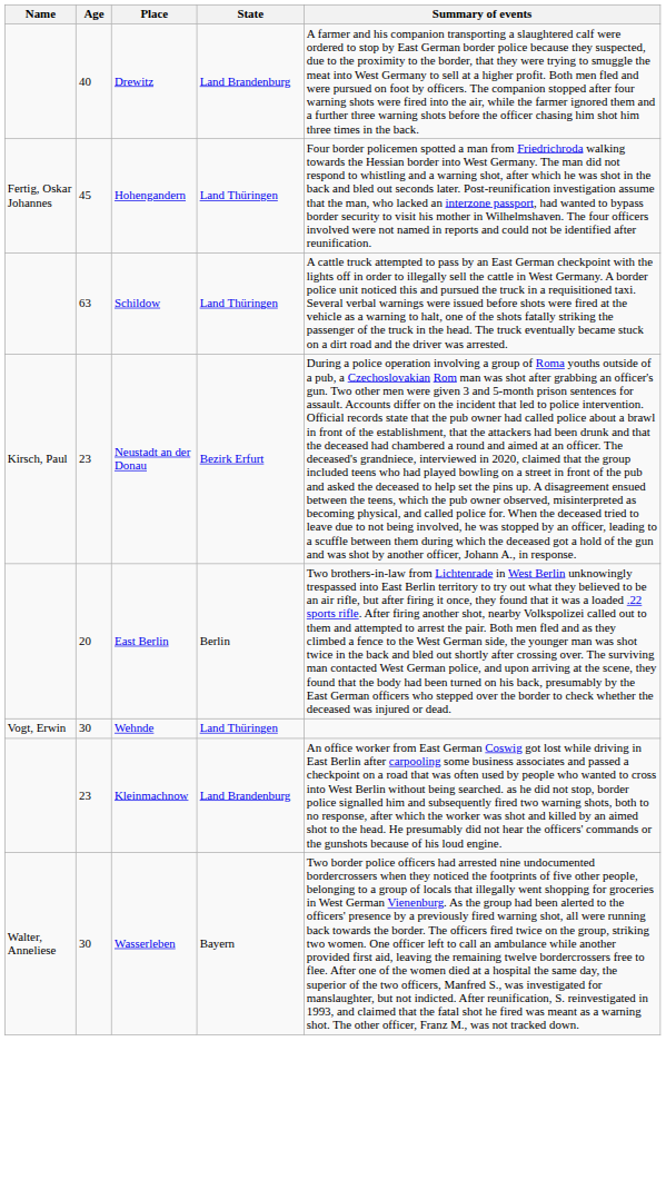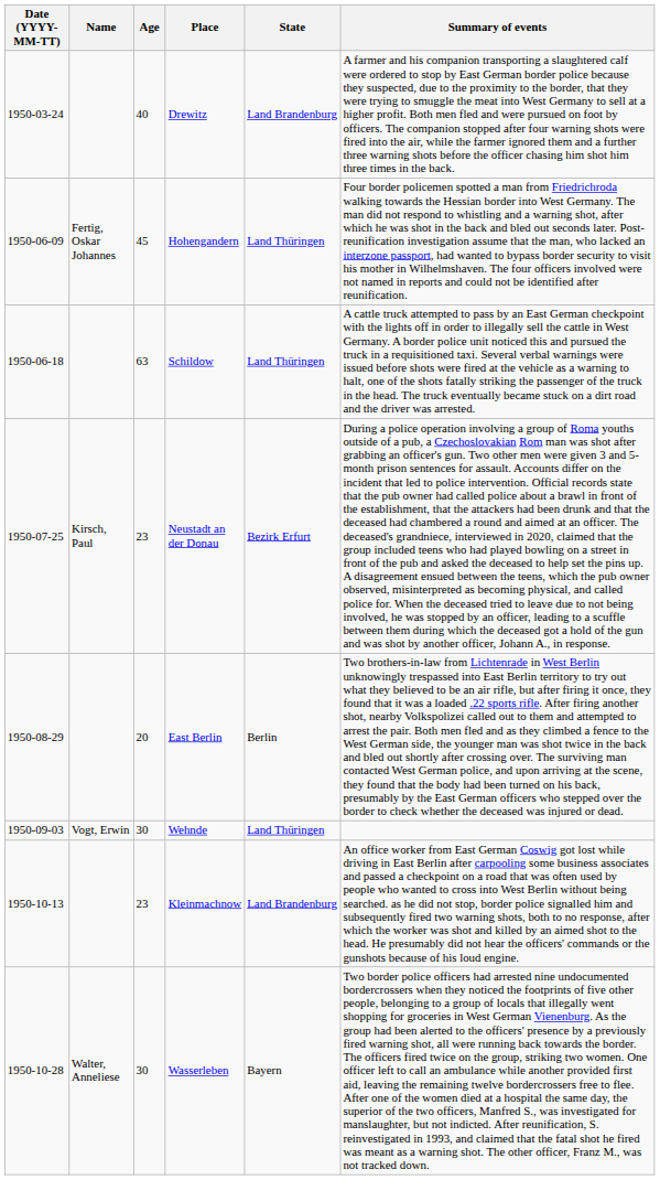+ column: Date (YYYY-MM-TT) | 1950-03-24 | 1950-06-09 | 1950-06-18 | 1950-07-25 | 1950-08-29 | 1950-09-03 | 1950-10-13 | 1950-10-28
